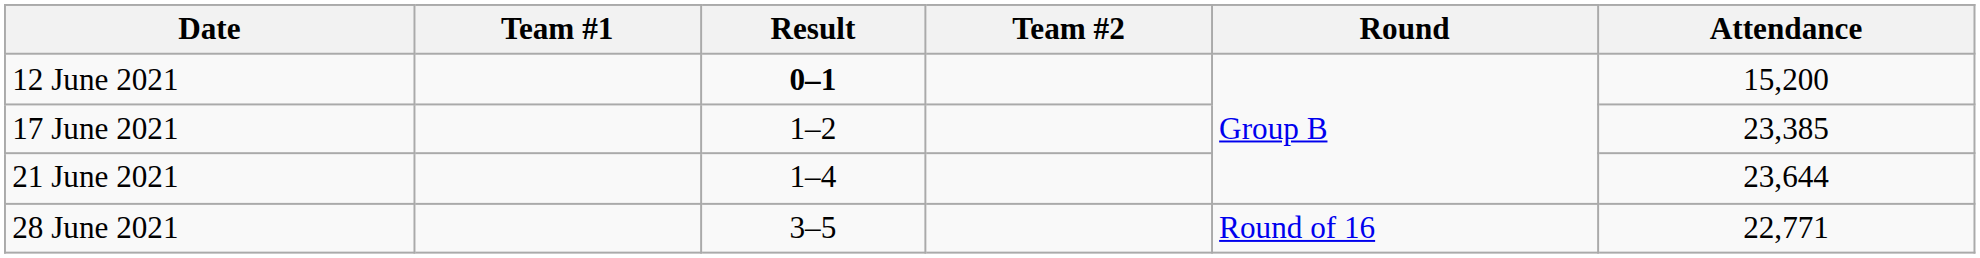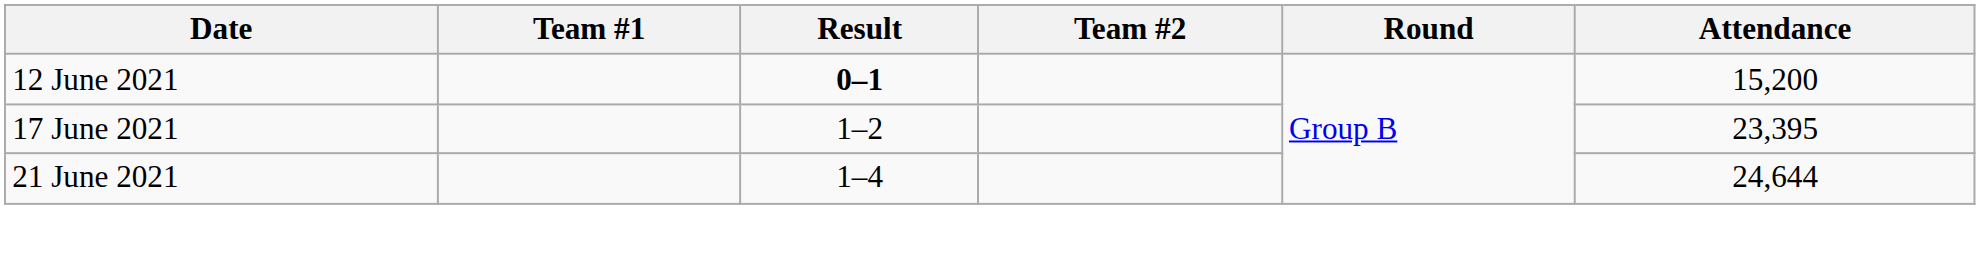17 June 2021 | Attendance: 23,385 -> 23,395
21 June 2021 | Attendance: 23,644 -> 24,644
- row: 28 June 2021 | 3–5 | Round of 16 | 22,771
